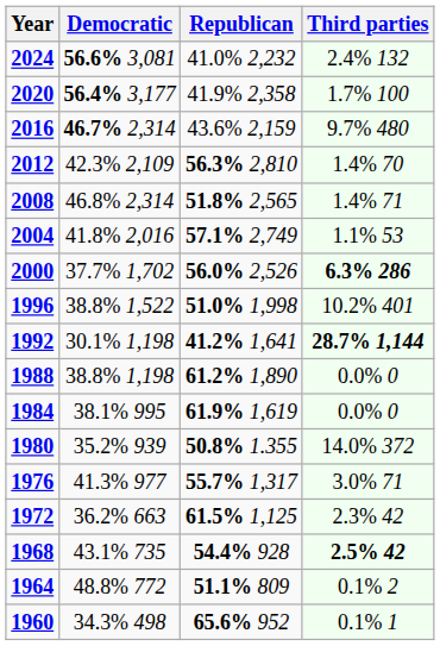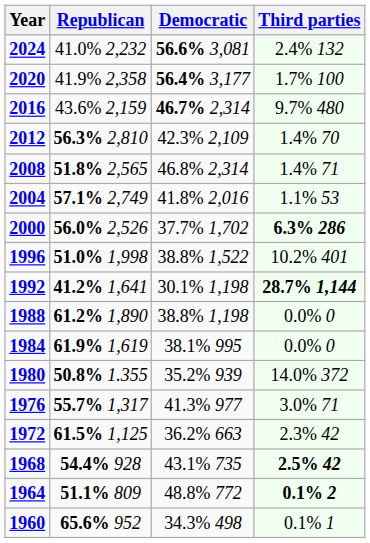columns swapped: Republican <-> Democratic
1964 | Third parties: normal -> bold
